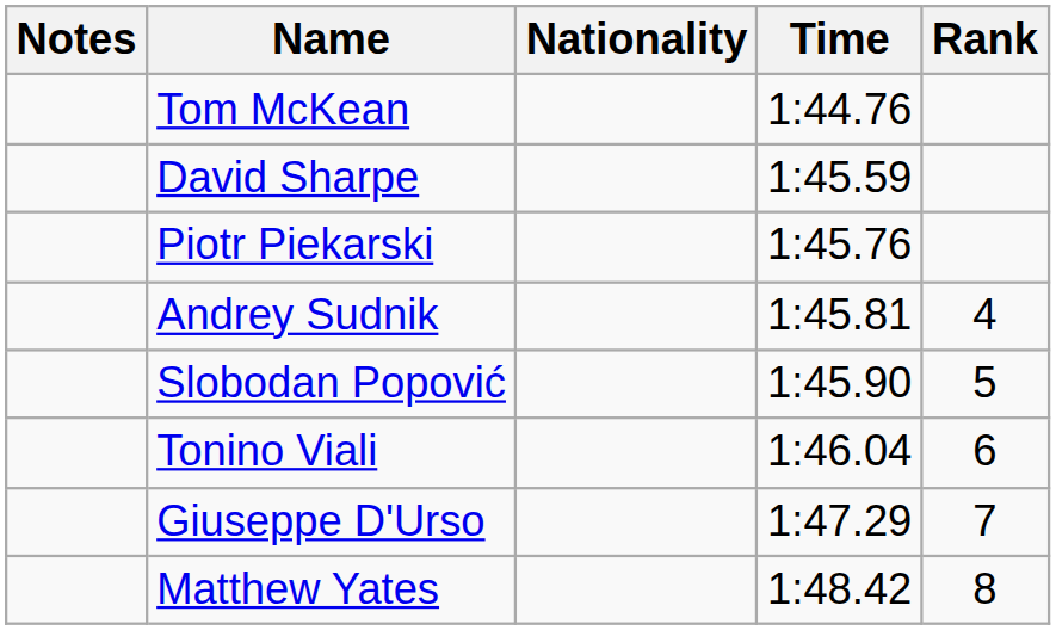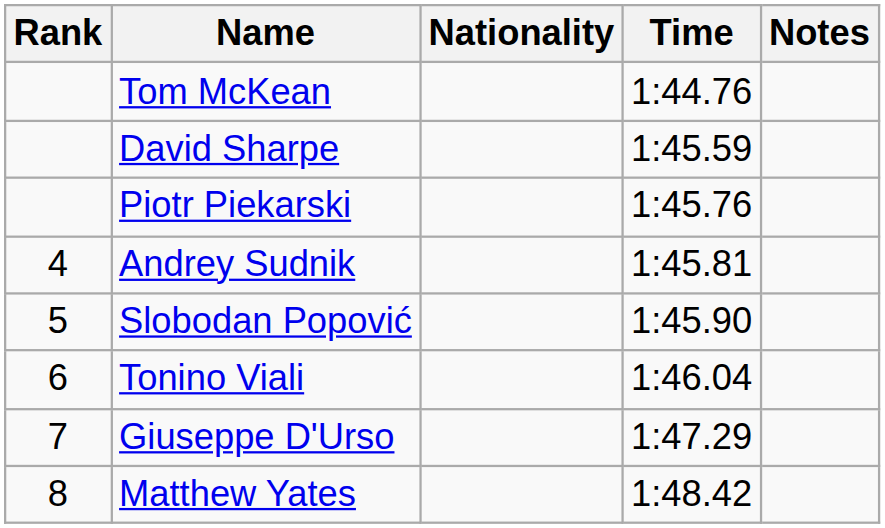columns swapped: Rank <-> Notes
